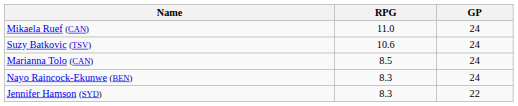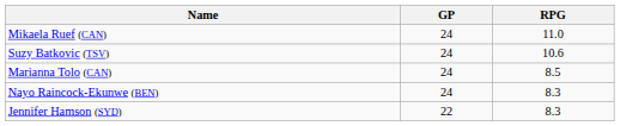columns swapped: GP <-> RPG
